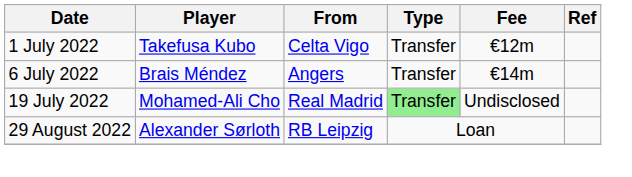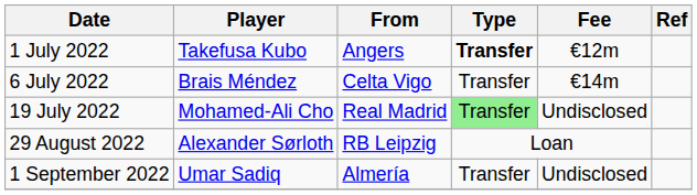1 July 2022 | From: Celta Vigo -> Angers
1 July 2022 | Type: normal -> bold
6 July 2022 | From: Angers -> Celta Vigo
+ row: 1 September 2022 | Umar Sadiq | Almería | Transfer | Undisclosed
